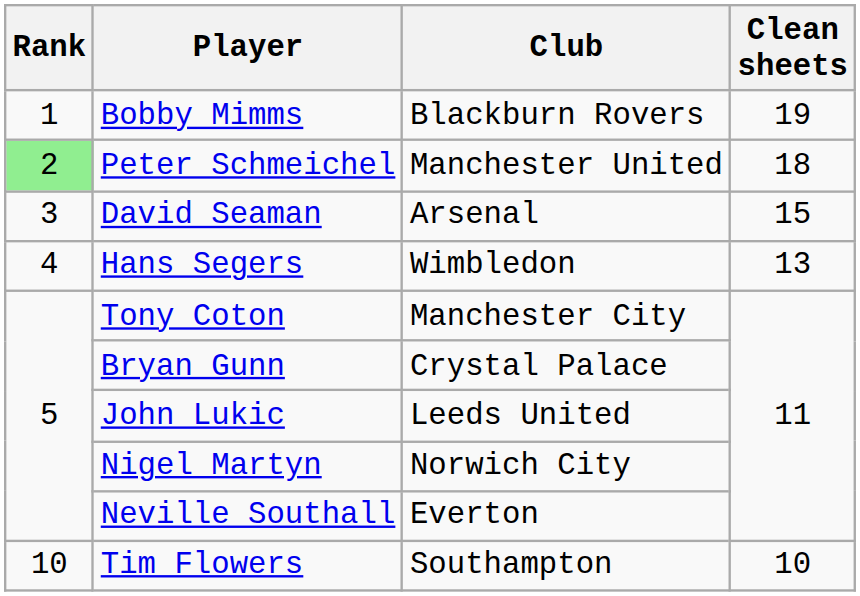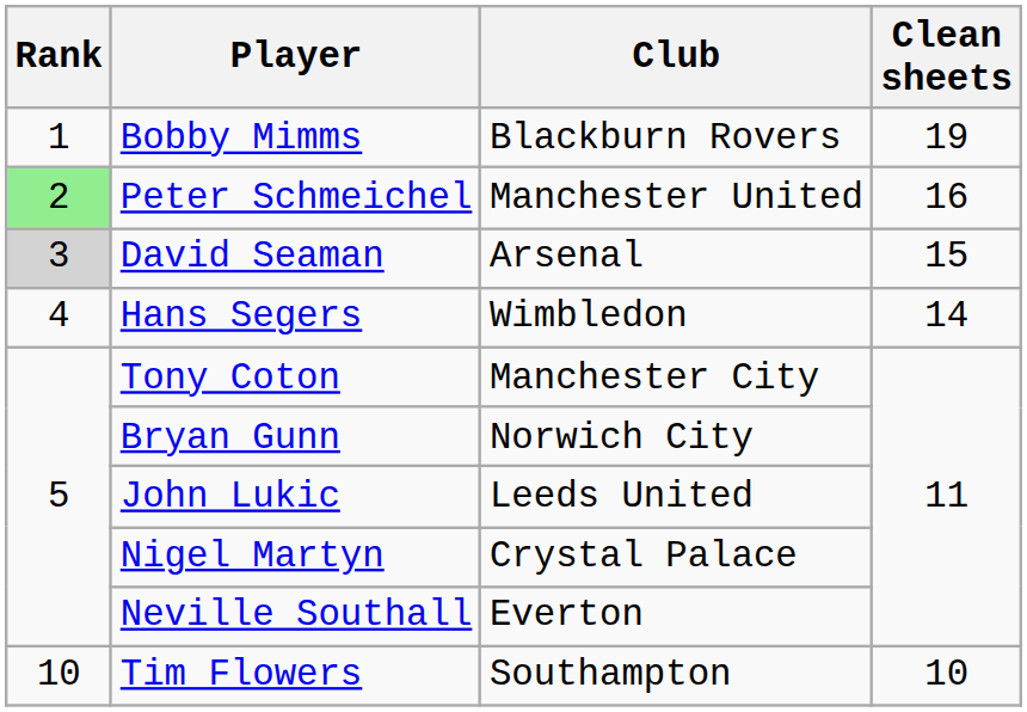Peter Schmeichel | Clean sheets: 18 -> 16
David Seaman | Rank: no background -> lightgrey background
Hans Segers | Clean sheets: 13 -> 14
Bryan Gunn | Club: Crystal Palace -> Norwich City
Nigel Martyn | Club: Norwich City -> Crystal Palace
